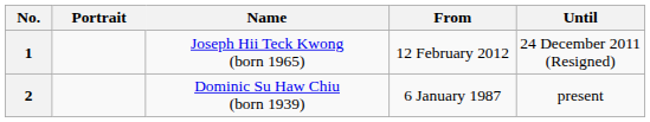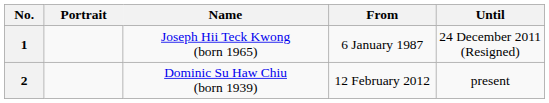1 | From: 12 February 2012 -> 6 January 1987
2 | From: 6 January 1987 -> 12 February 2012
